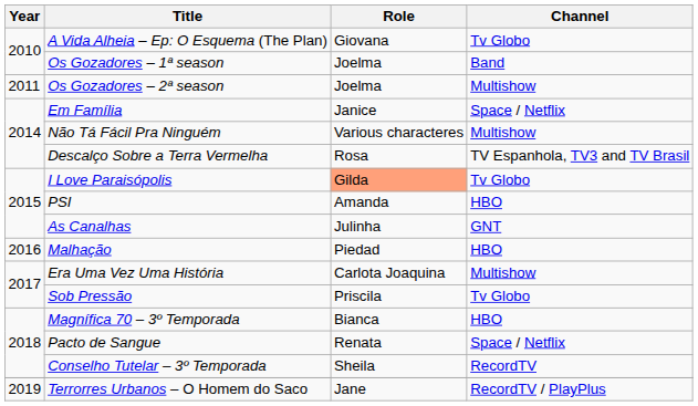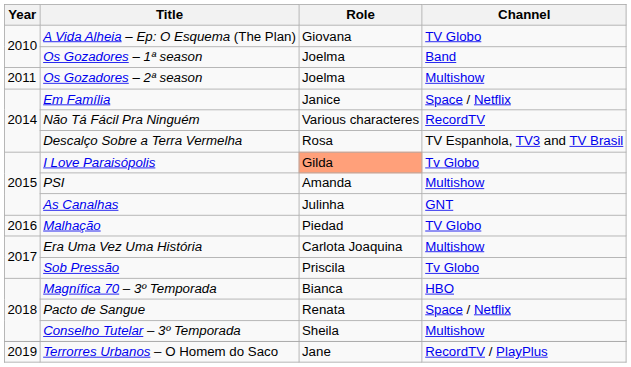A Vida Alheia – Ep: O Esquema (The Plan) | Channel: Tv Globo -> TV Globo
Não Tá Fácil Pra Ninguém | Channel: Multishow -> RecordTV
PSI | Channel: HBO -> Multishow
Malhação | Channel: HBO -> TV Globo
Conselho Tutelar – 3º Temporada | Channel: RecordTV -> Multishow
